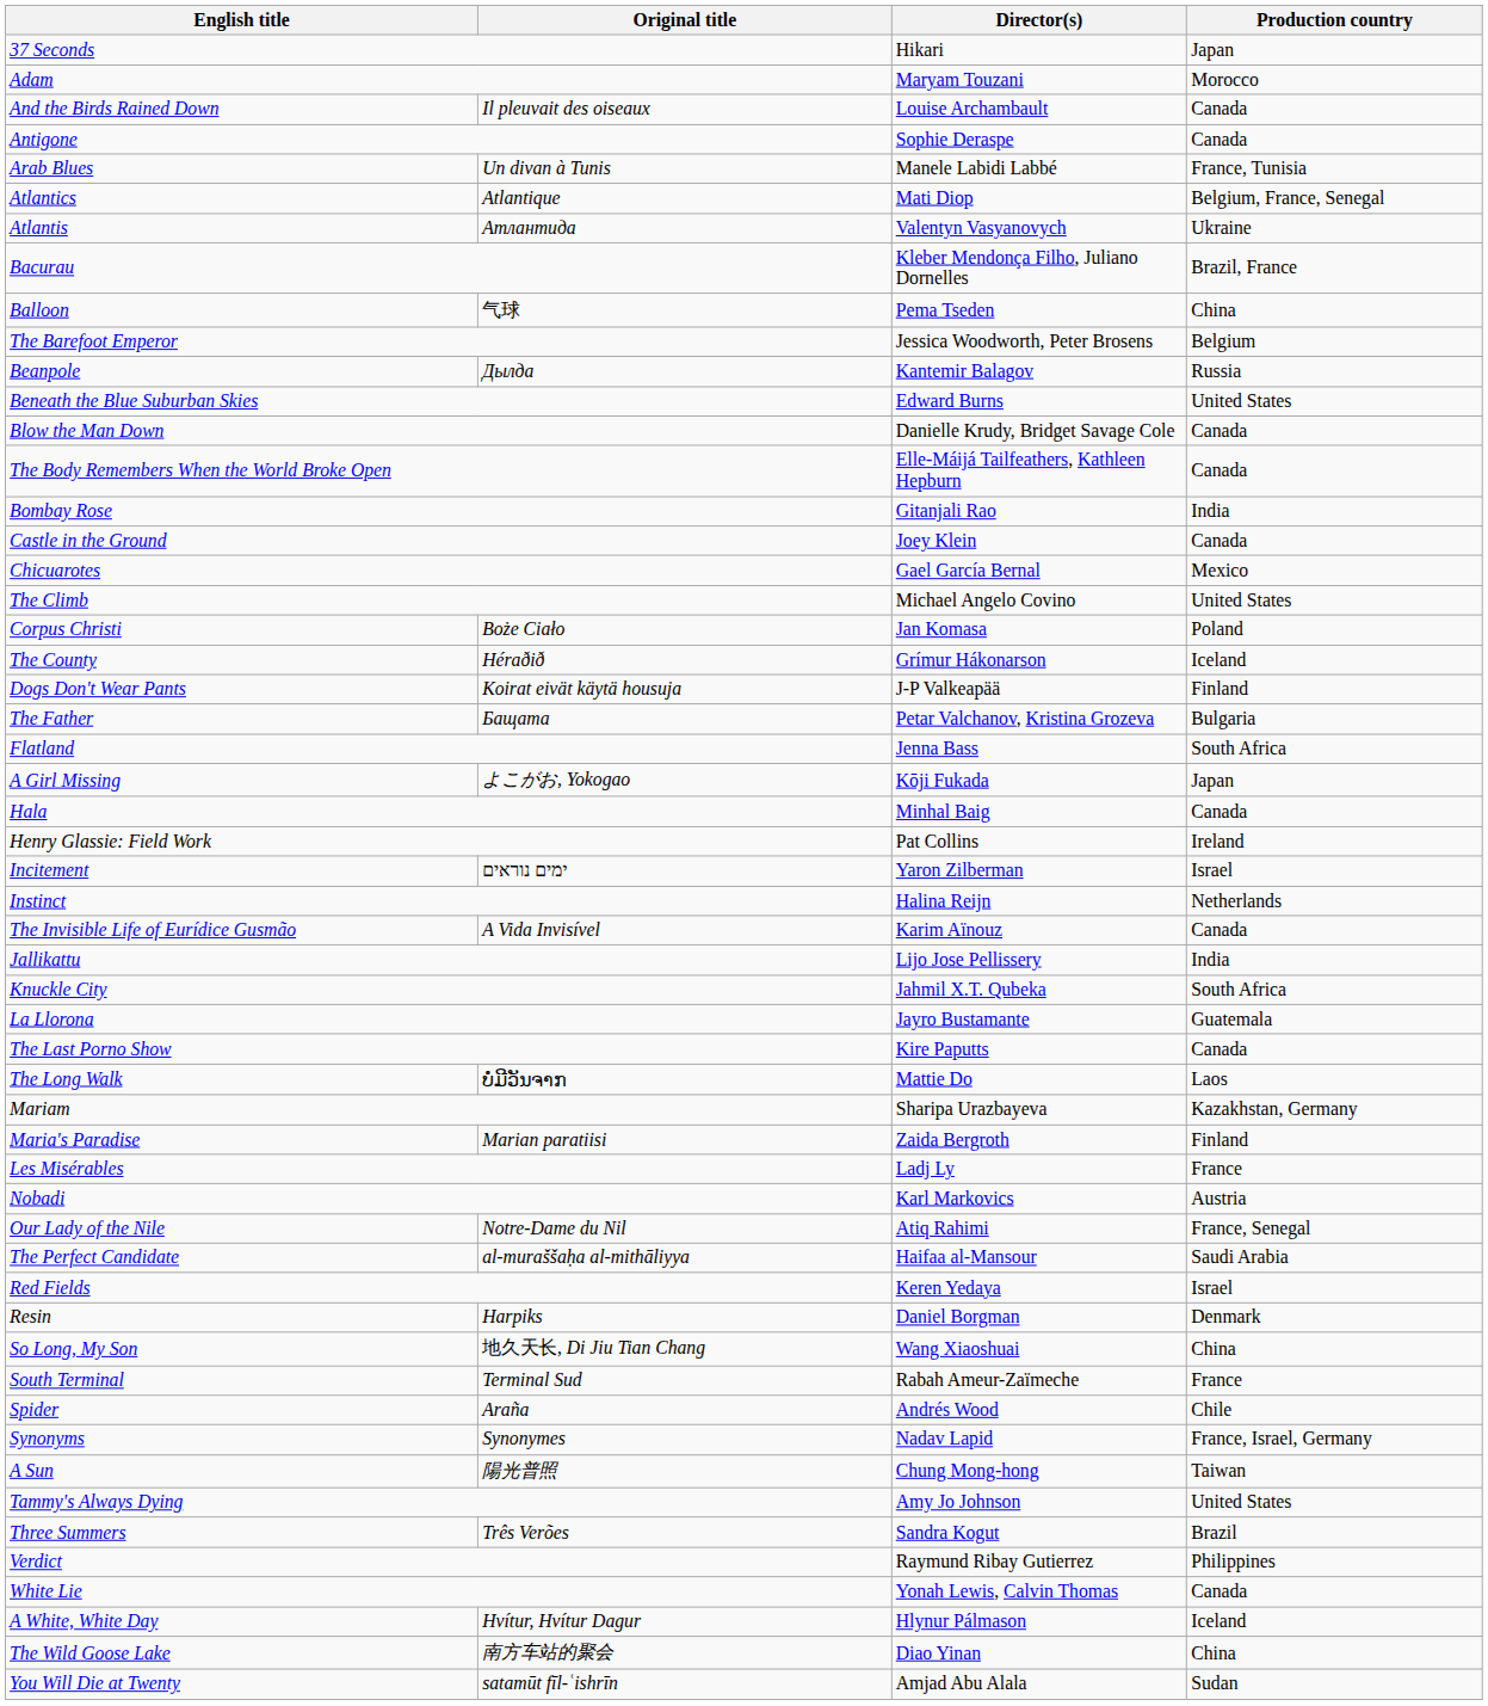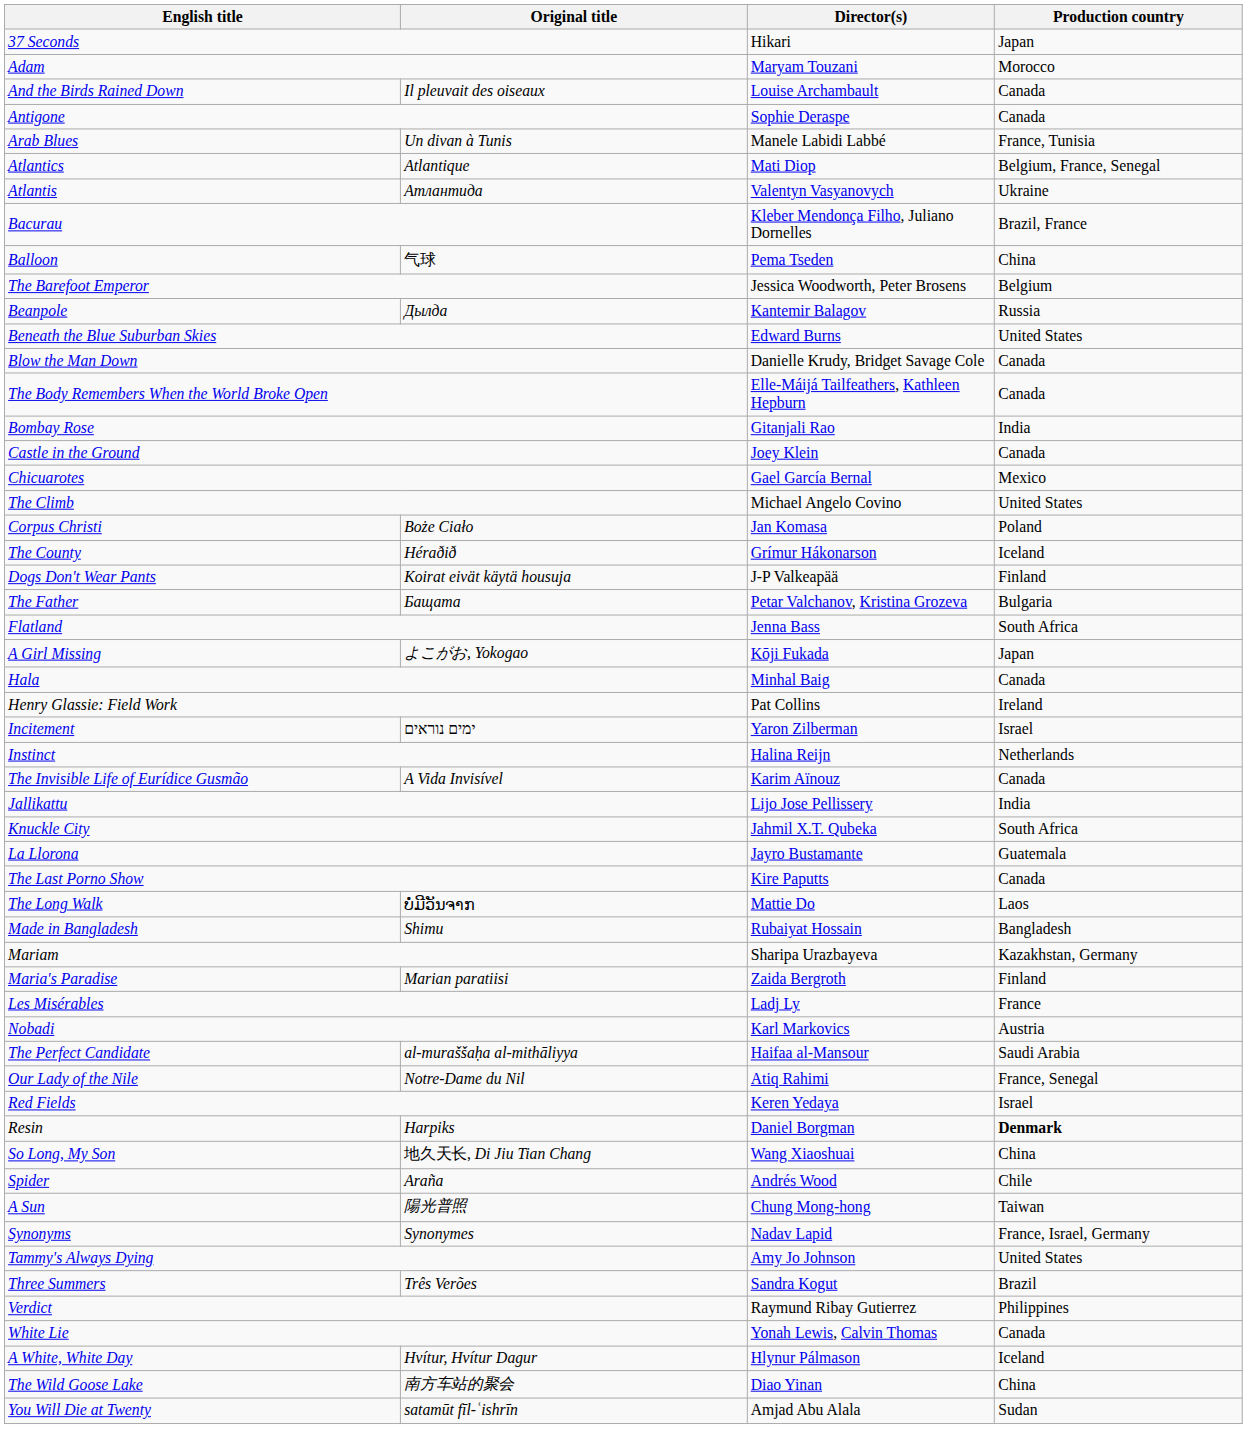+ row: Made in Bangladesh | Shimu | Rubaiyat Hossain | Bangladesh
rows swapped: Our Lady of the Nile <-> The Perfect Candidate
Resin | Production country: normal -> bold
- row: South Terminal | Terminal Sud | Rabah Ameur-Zaïmeche | France
rows swapped: A Sun <-> Synonyms
